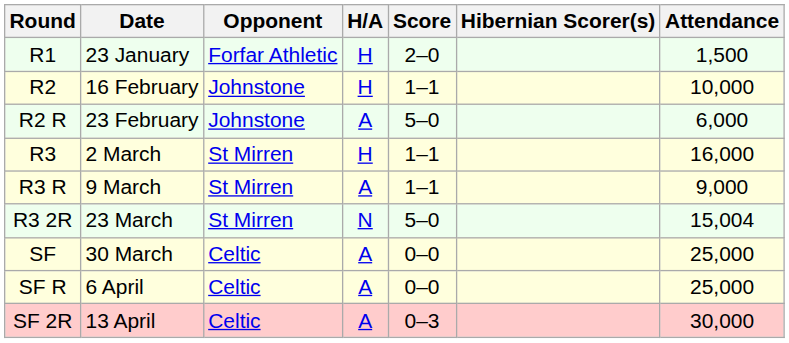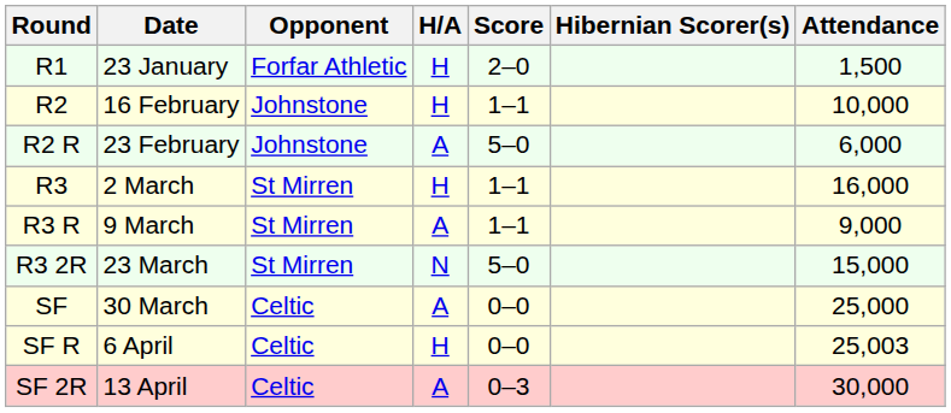R3 2R | Attendance: 15,004 -> 15,000
SF R | H/A: A -> H
SF R | Attendance: 25,000 -> 25,003
